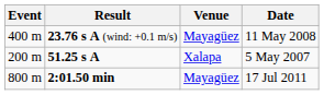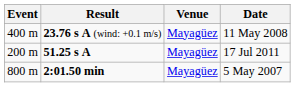51.25 s A | Venue: Xalapa -> Mayagüez
51.25 s A | Date: 5 May 2007 -> 17 Jul 2011
2:01.50 min | Date: 17 Jul 2011 -> 5 May 2007
